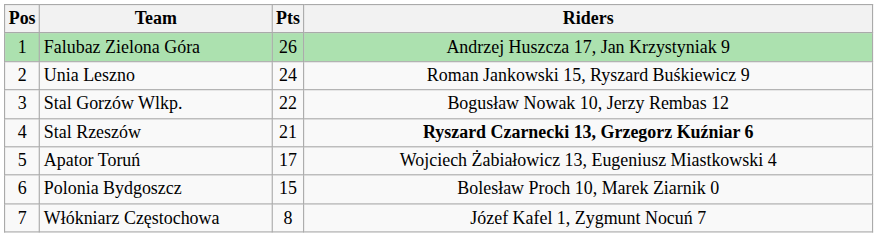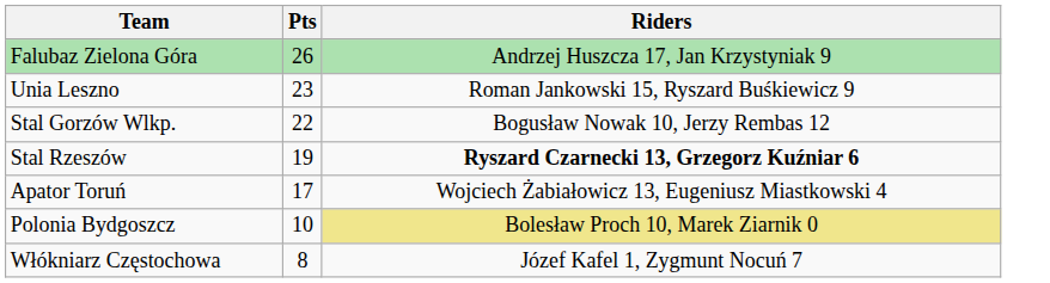- column: Pos | 1 | 2 | 3 | 4 | 5 | 6 | 7
Unia Leszno | Pts: 24 -> 23
Stal Rzeszów | Pts: 21 -> 19
Polonia Bydgoszcz | Pts: 15 -> 10
Polonia Bydgoszcz | Riders: no background -> khaki background
